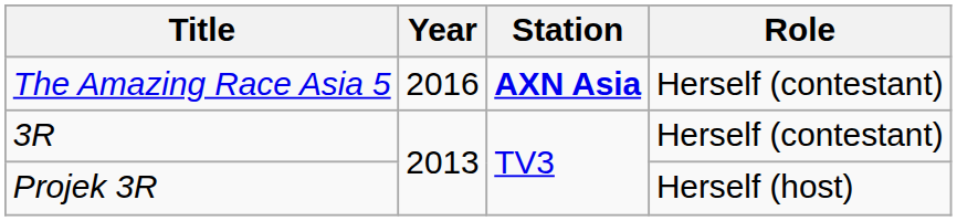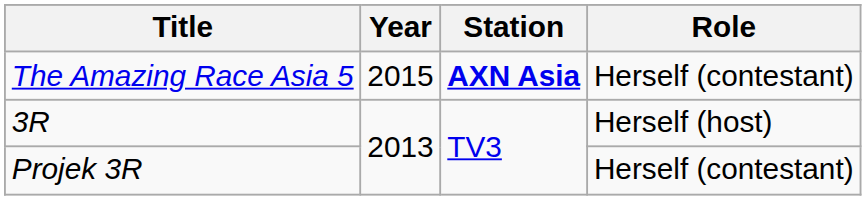The Amazing Race Asia 5 | Year: 2016 -> 2015
3R | Role: Herself (contestant) -> Herself (host)
Projek 3R | Role: Herself (host) -> Herself (contestant)
